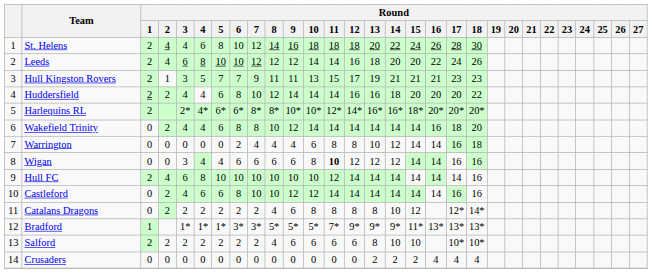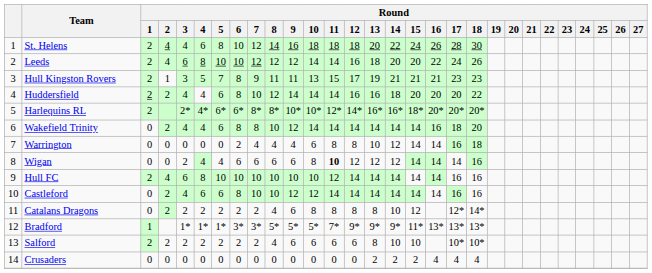Hull Kingston Rovers | Round / 6: 7 -> 8
Wigan | Round / 3: 3 -> 2
Wigan | Round / 17: 16 -> 14
Hull FC | Round / 17: 14 -> 16
